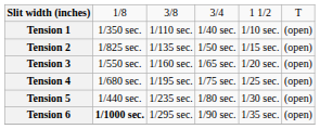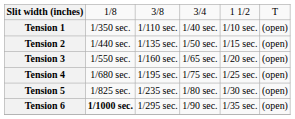Tension 2 | column 2: 1/825 sec. -> 1/440 sec.
Tension 5 | column 2: 1/440 sec. -> 1/825 sec.
